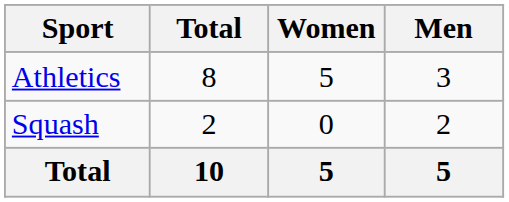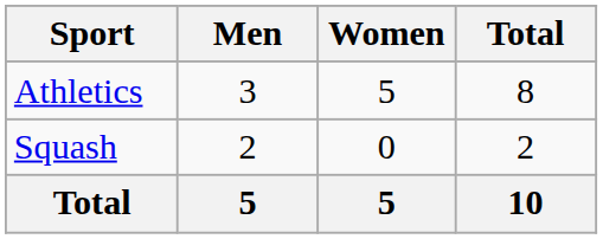columns swapped: Men <-> Total
